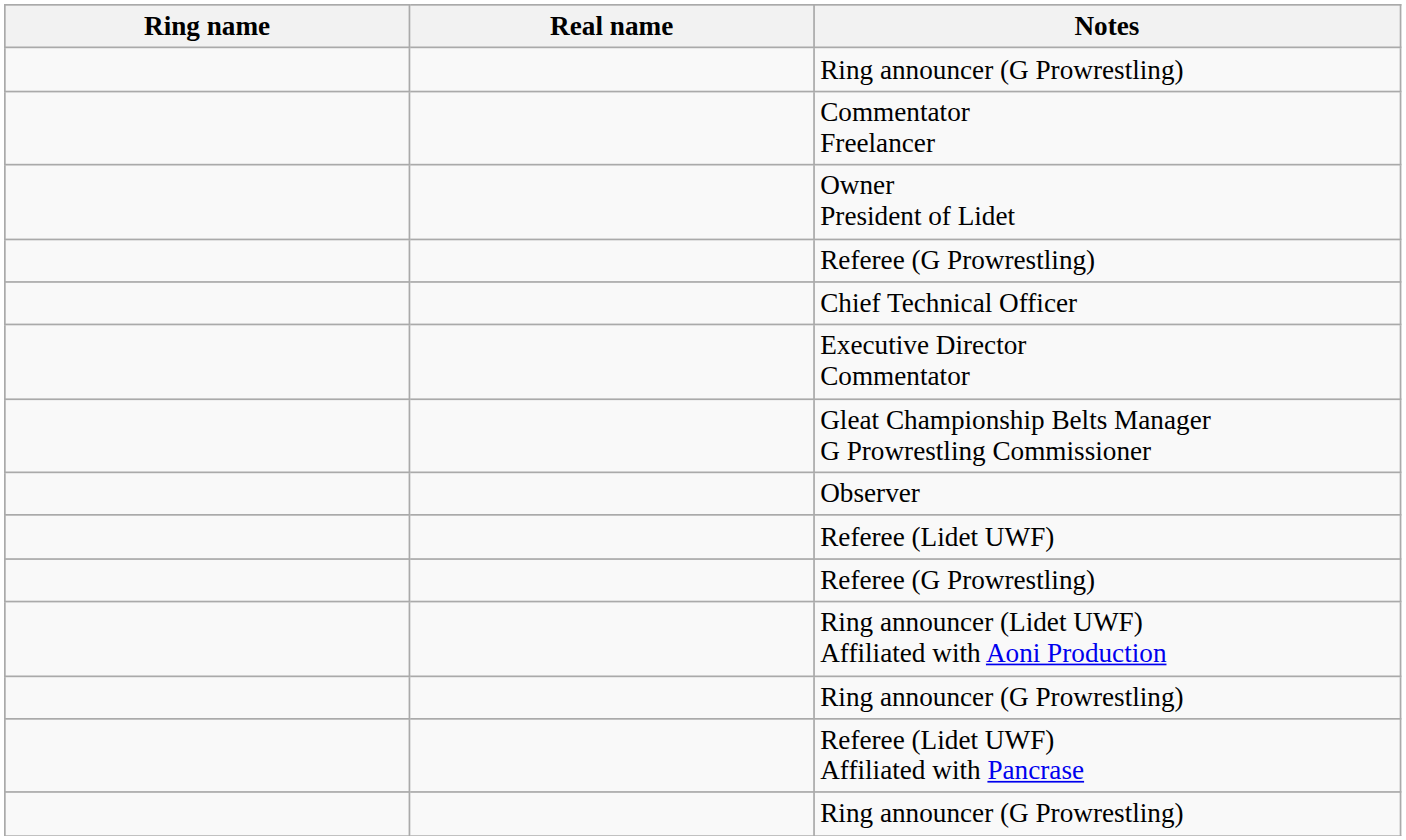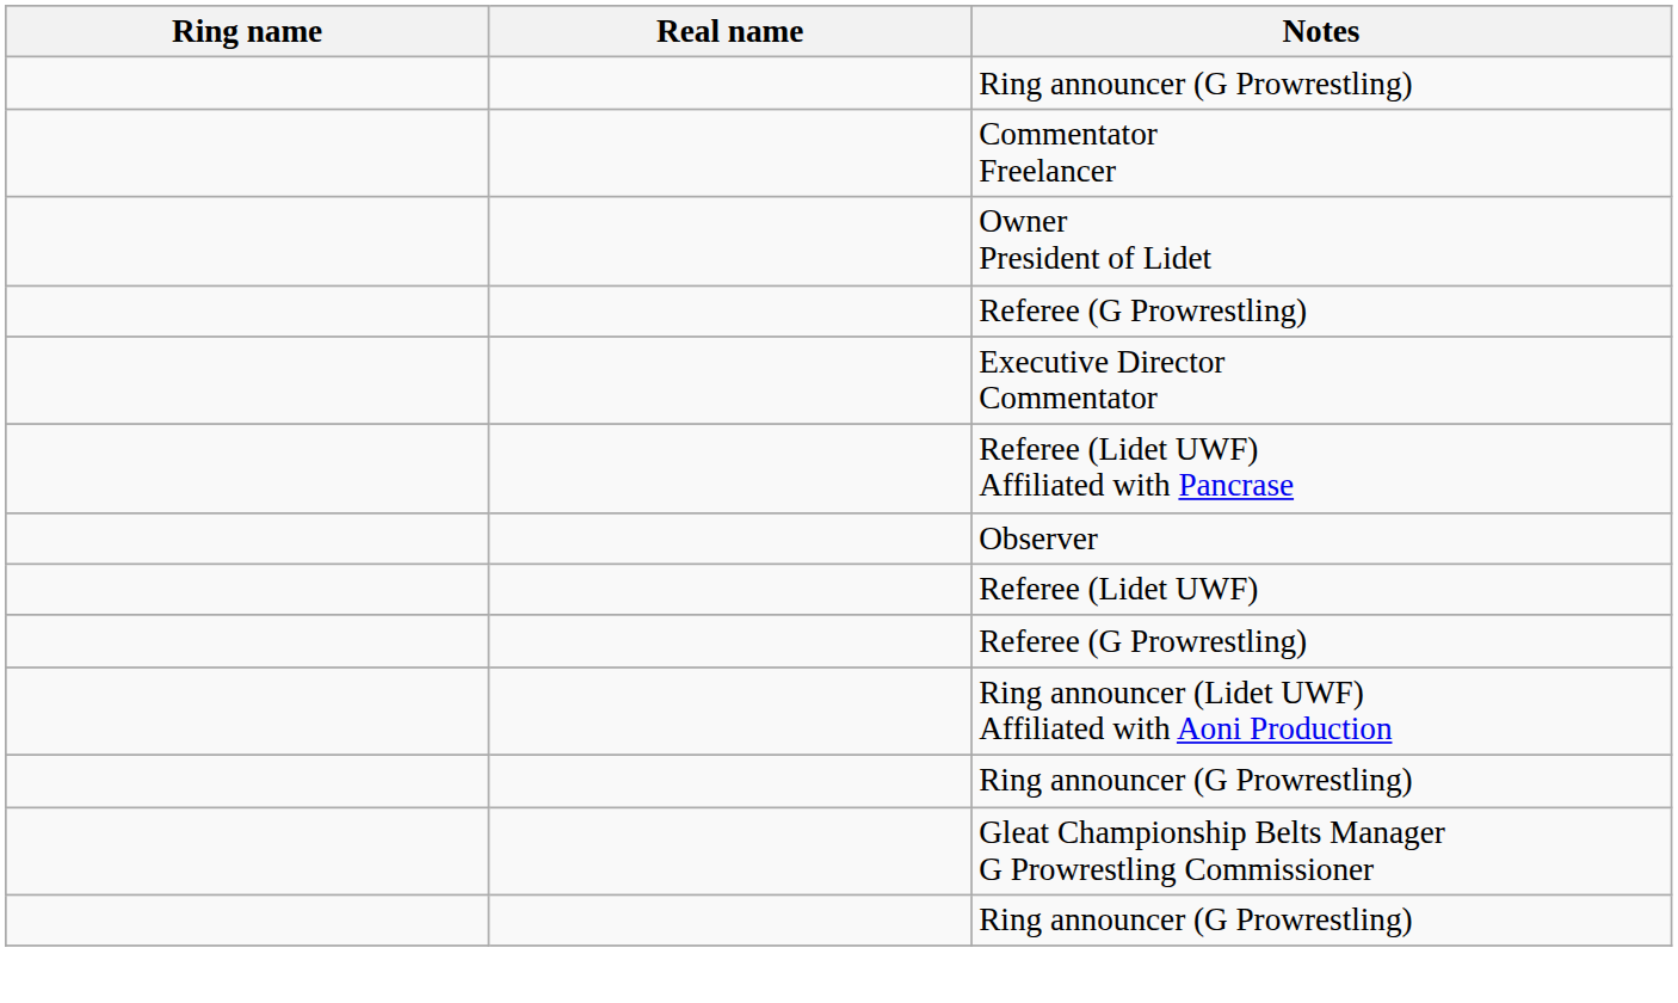- row: Chief Technical Officer
rows swapped: Gleat Championship Belts Manager G Prowrestling Commissioner <-> Referee (Lidet UWF) Affiliated with Pancrase
